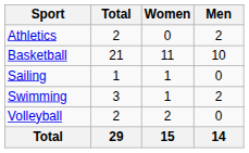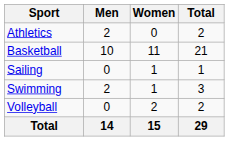columns swapped: Men <-> Total
